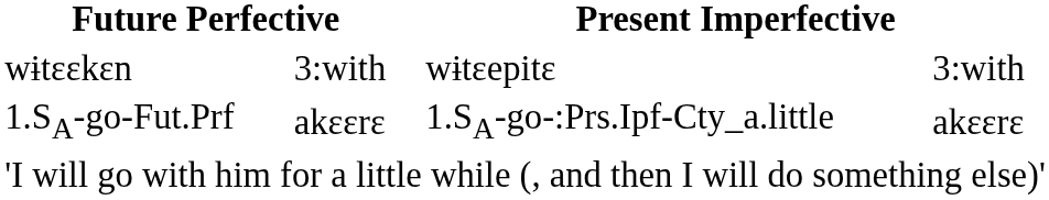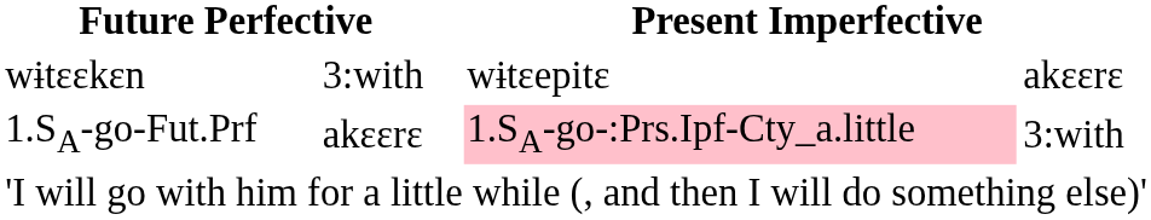wɨtɛɛkɛn | column 6: 3:with -> akɛɛrɛ
1.SA-go-Fut.Prf | column 5: no background -> pink background
1.SA-go-Fut.Prf | column 6: akɛɛrɛ -> 3:with
